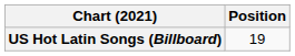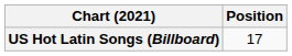US Hot Latin Songs (Billboard) | Position: 19 -> 17
